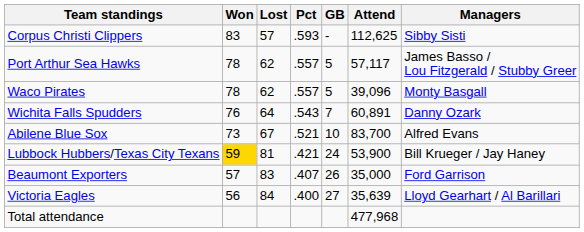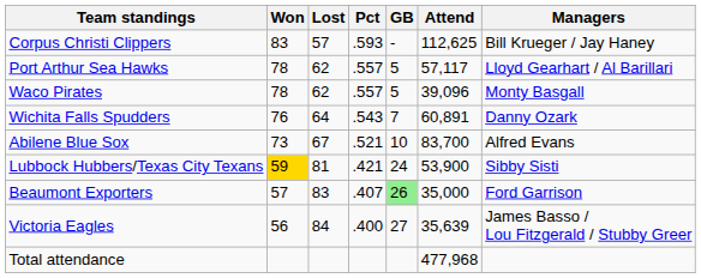Corpus Christi Clippers | Managers: Sibby Sisti -> Bill Krueger / Jay Haney
Port Arthur Sea Hawks | Managers: James Basso / Lou Fitzgerald / Stubby Greer -> Lloyd Gearhart / Al Barillari
Lubbock Hubbers/Texas City Texans | Managers: Bill Krueger / Jay Haney -> Sibby Sisti
Beaumont Exporters | GB: no background -> lightgreen background
Victoria Eagles | Managers: Lloyd Gearhart / Al Barillari -> James Basso / Lou Fitzgerald / Stubby Greer
